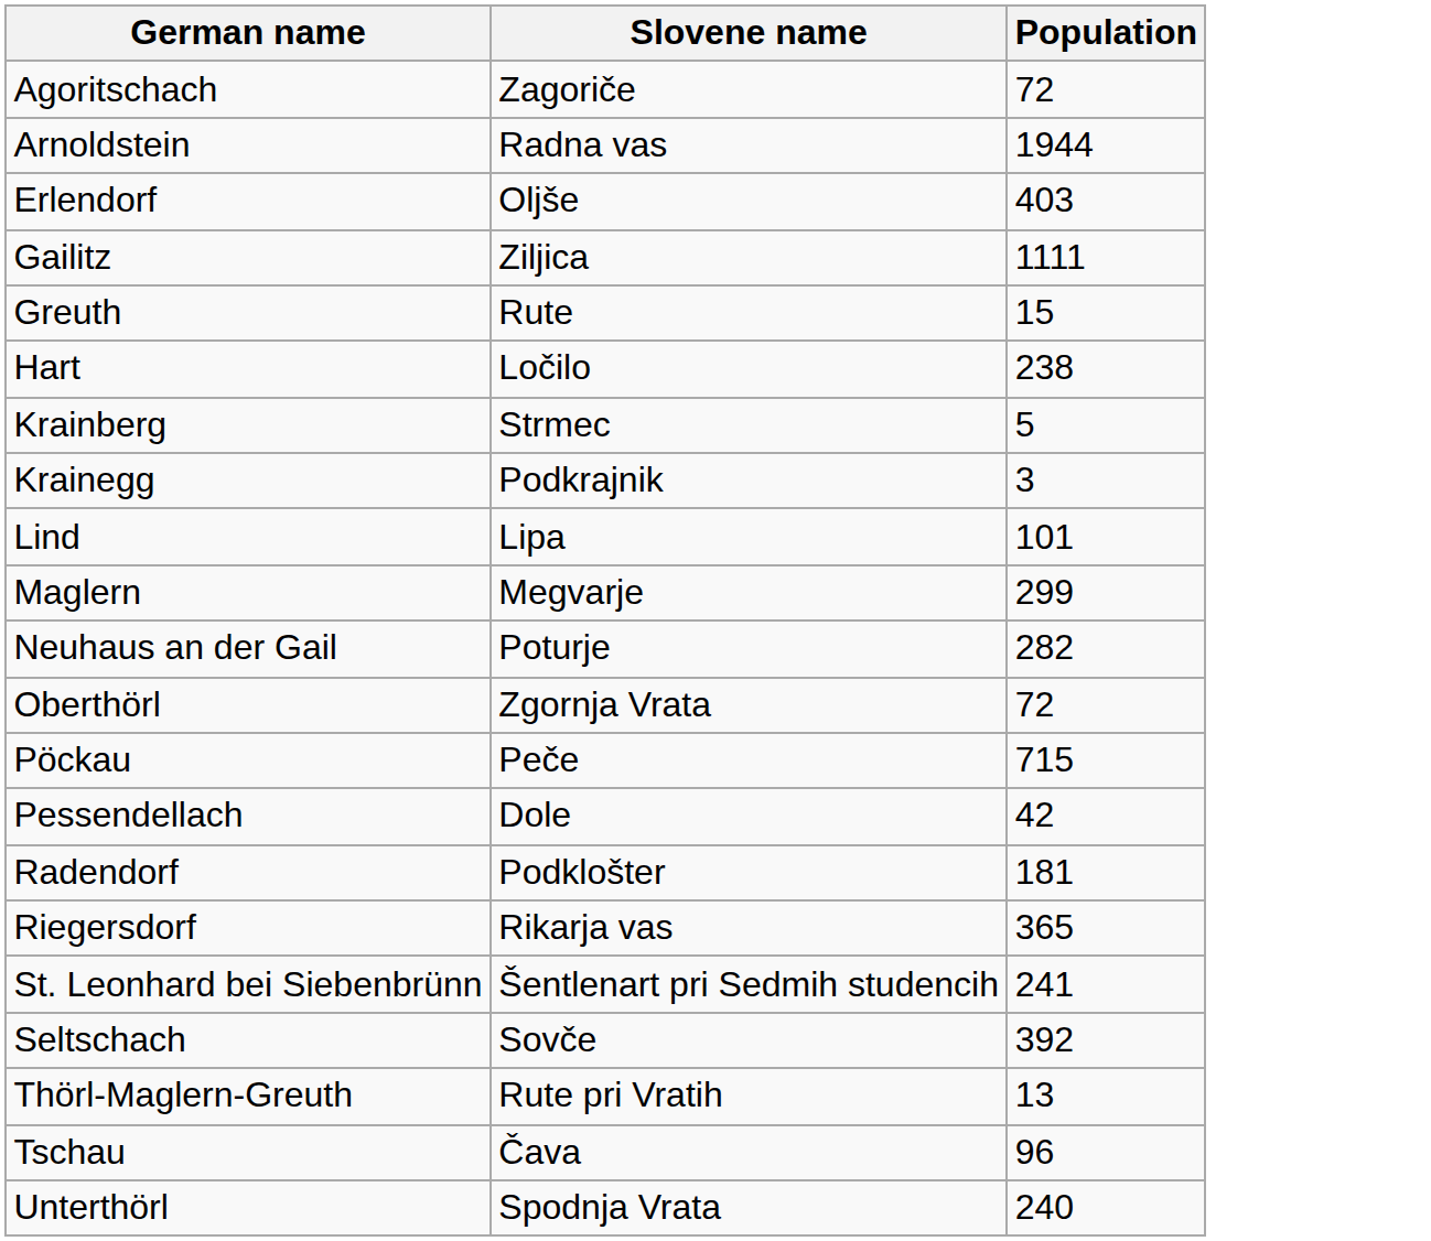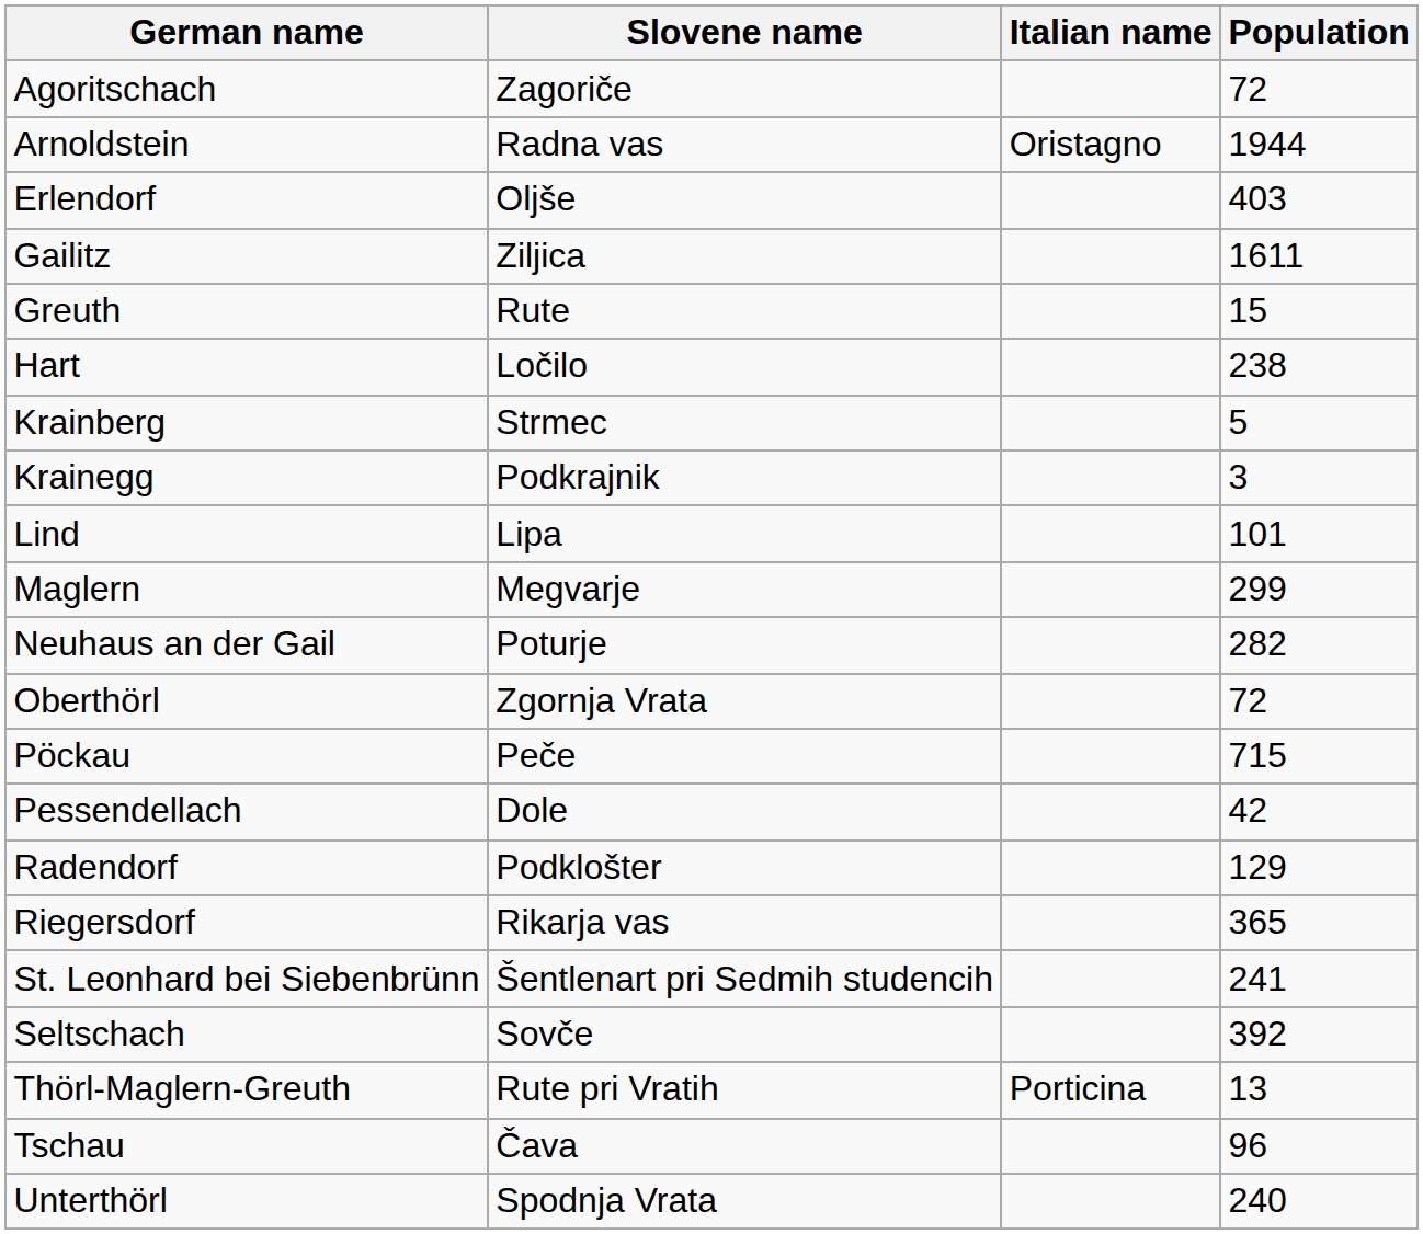+ column: Italian name | Oristagno | Porticina
Gailitz | Population: 1111 -> 1611
Radendorf | Population: 181 -> 129
